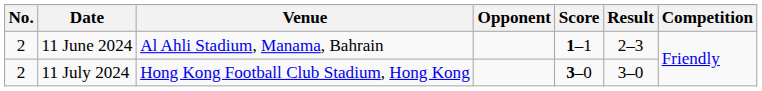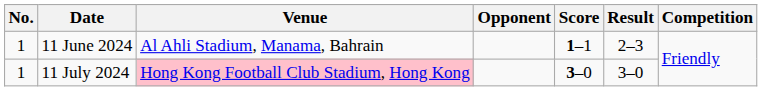11 June 2024 | No.: 2 -> 1
11 July 2024 | No.: 2 -> 1
11 July 2024 | Venue: no background -> pink background
